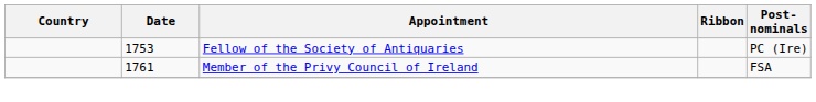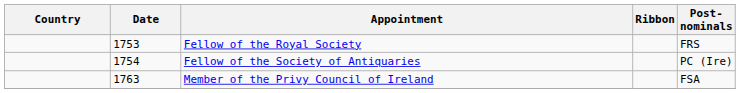+ row: 1753 | Fellow of the Royal Society | FRS
Fellow of the Society of Antiquaries | Date: 1753 -> 1754
Member of the Privy Council of Ireland | Date: 1761 -> 1763
